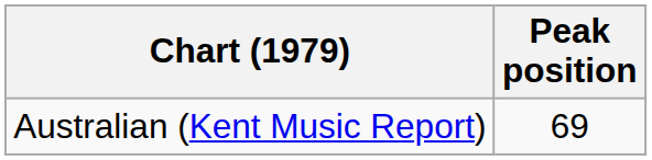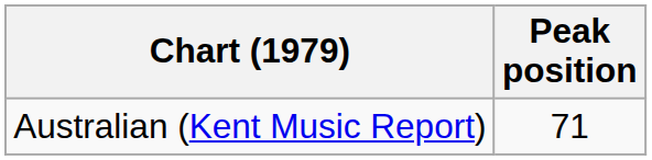Australian (Kent Music Report) | Peak position: 69 -> 71
